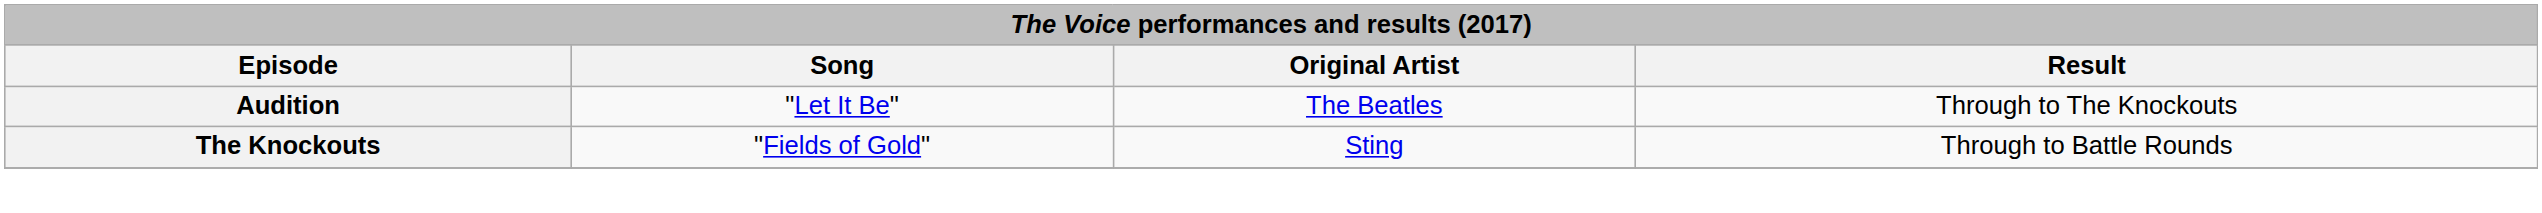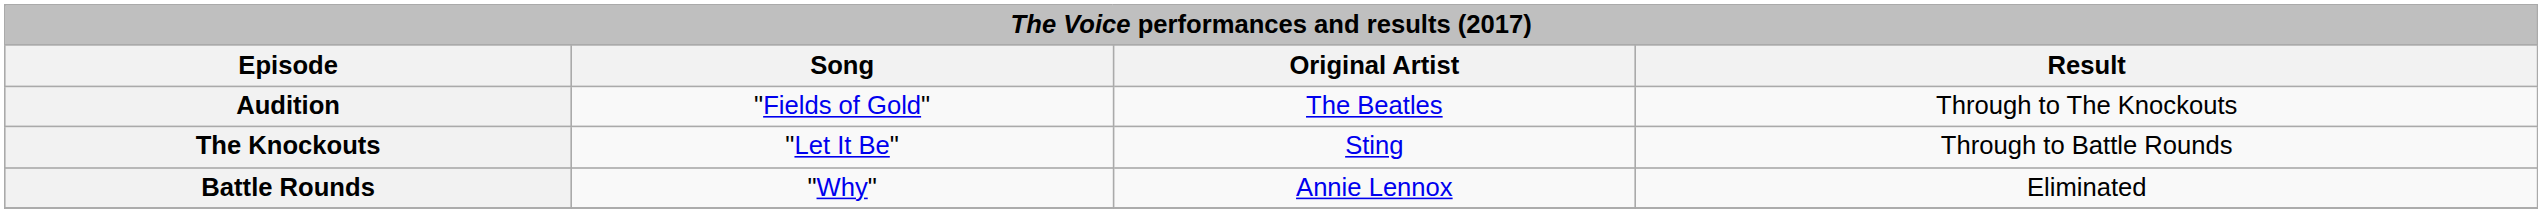Audition | Song: "Let It Be" -> "Fields of Gold"
The Knockouts | Song: "Fields of Gold" -> "Let It Be"
+ row: Battle Rounds | "Why" | Annie Lennox | Eliminated
